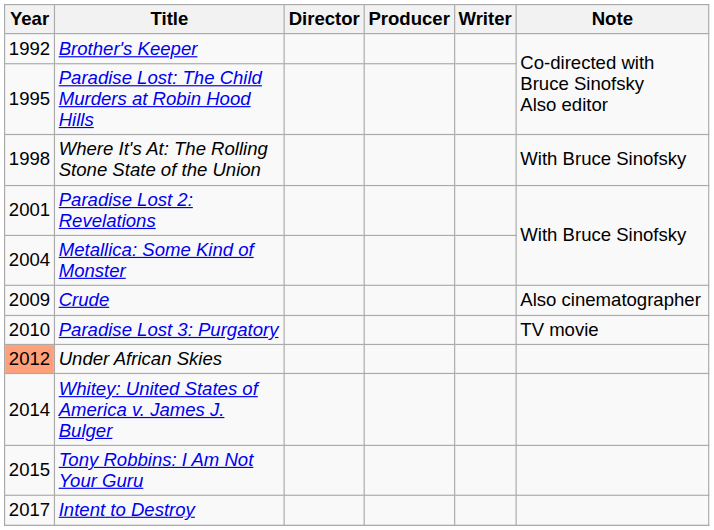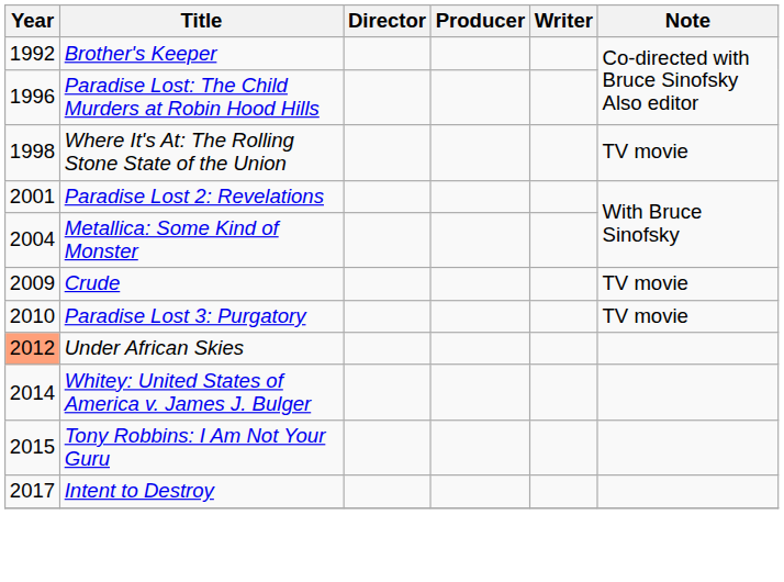Paradise Lost: The Child Murders at Robin Hood Hills | Year: 1995 -> 1996
Where It's At: The Rolling Stone State of the Union | Note: With Bruce Sinofsky -> TV movie
Crude | Note: Also cinematographer -> TV movie
